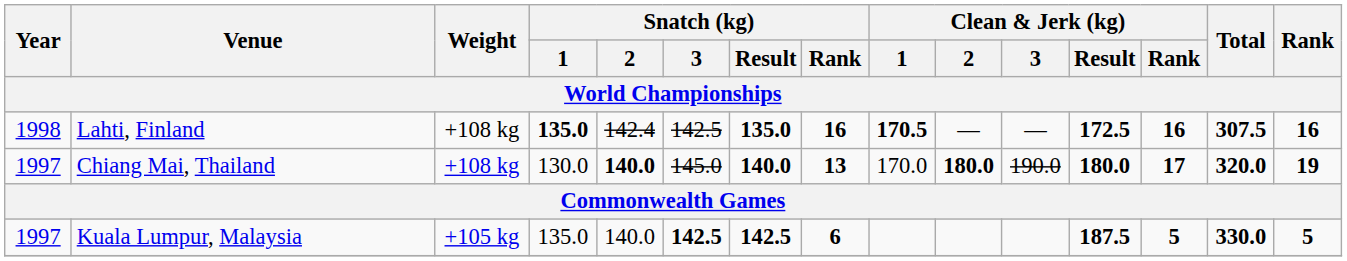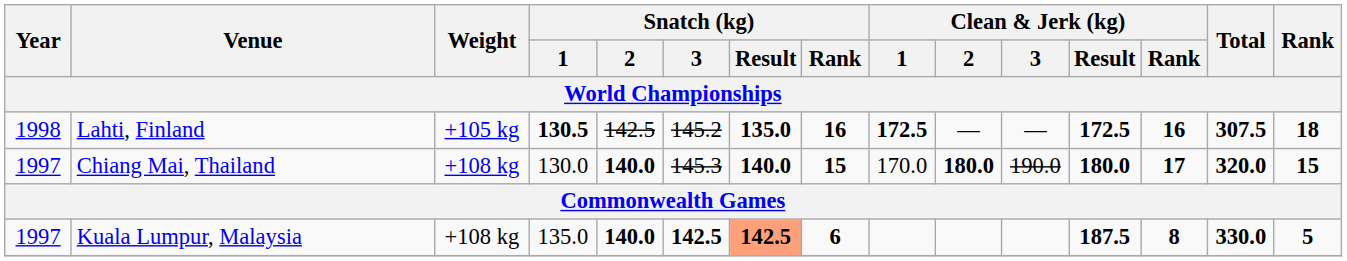Lahti, Finland | Weight: +108 kg -> +105 kg
Lahti, Finland | Snatch (kg) / 1: 135.0 -> 130.5
Lahti, Finland | Snatch (kg) / 2: 142.4 -> 142.5
Lahti, Finland | Snatch (kg) / 3: 142.5 -> 145.2
Lahti, Finland | Clean & Jerk (kg) / 1: 170.5 -> 172.5
Lahti, Finland | Rank: 16 -> 18
Chiang Mai, Thailand | Snatch (kg) / 3: 145.0 -> 145.3
Chiang Mai, Thailand | Snatch (kg) / Rank: 13 -> 15
Chiang Mai, Thailand | Rank: 19 -> 15
Kuala Lumpur, Malaysia | Weight: +105 kg -> +108 kg
Kuala Lumpur, Malaysia | Snatch (kg) / 2: normal -> bold
Kuala Lumpur, Malaysia | Snatch (kg) / Result: no background -> lightsalmon background
Kuala Lumpur, Malaysia | Clean & Jerk (kg) / Rank: 5 -> 8
